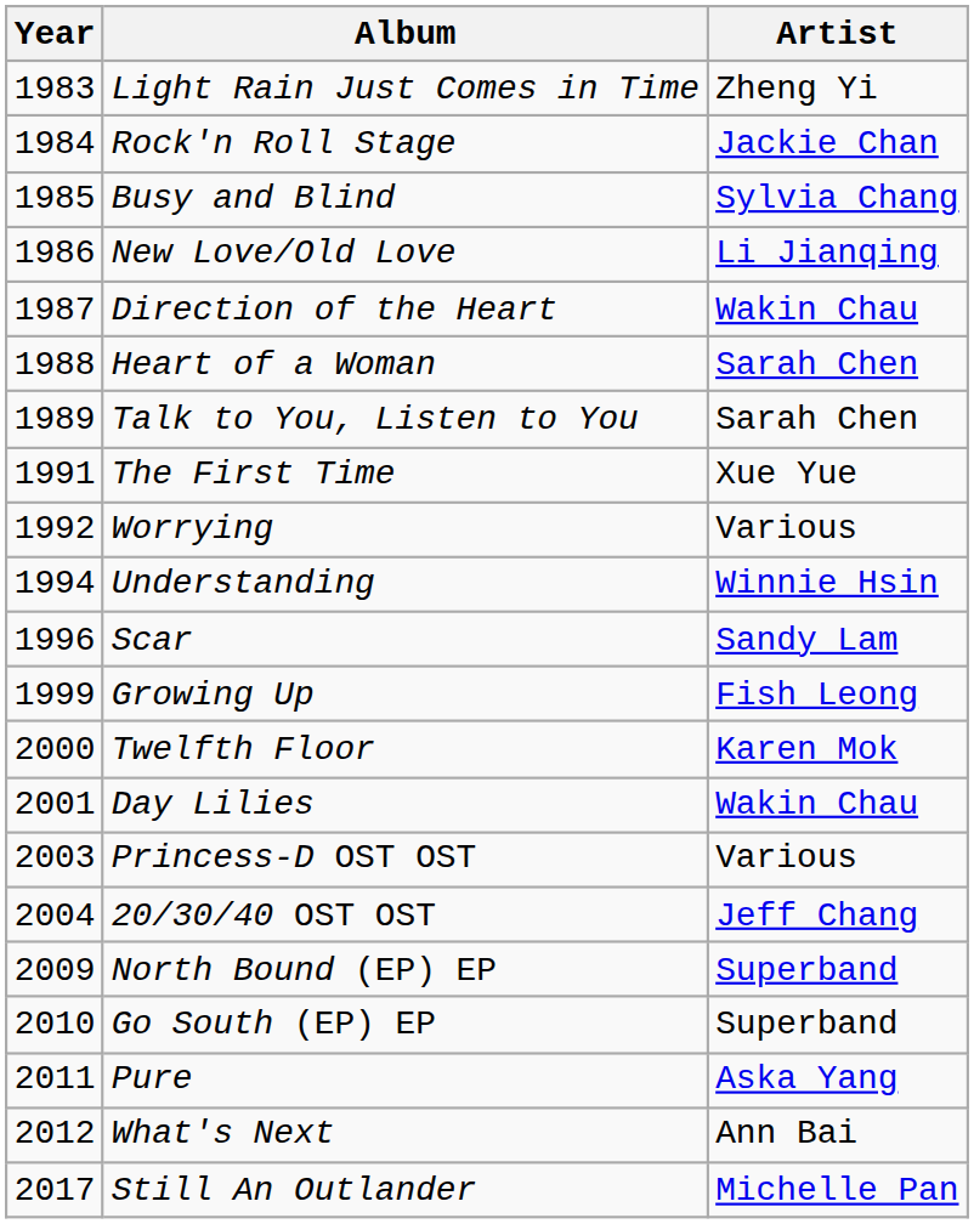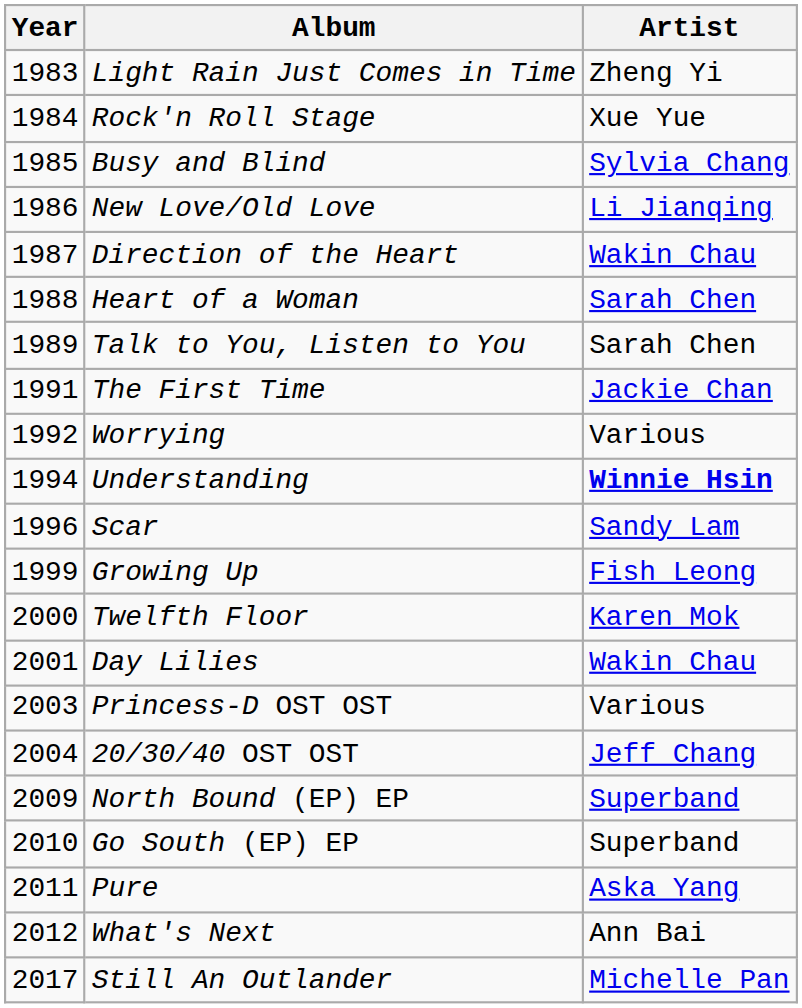Rock'n Roll Stage | Artist: Jackie Chan -> Xue Yue
The First Time | Artist: Xue Yue -> Jackie Chan
Understanding | Artist: normal -> bold
